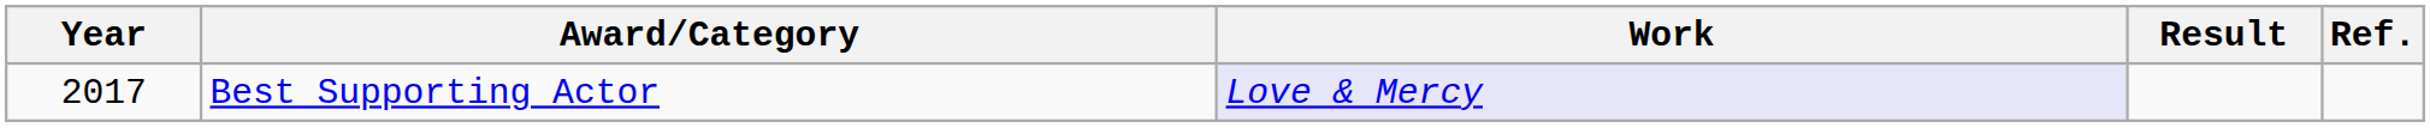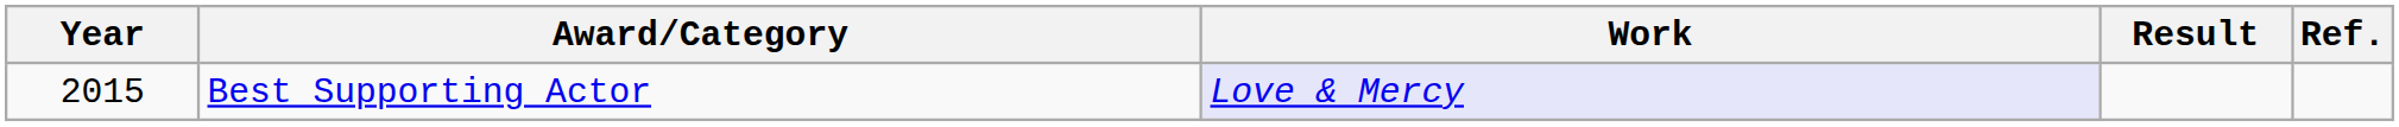Best Supporting Actor | Year: 2017 -> 2015
